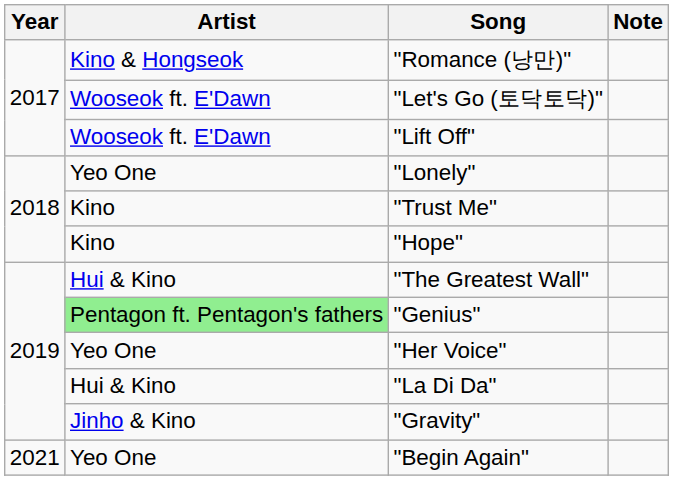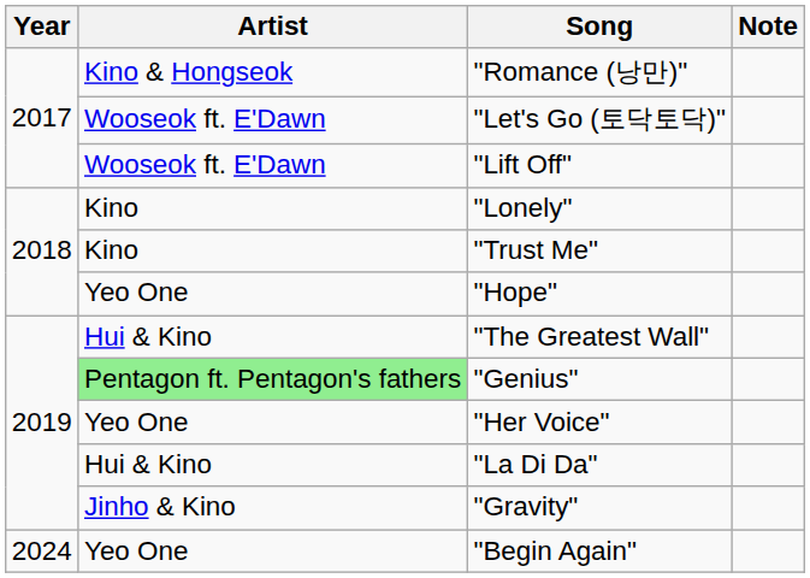"Lonely" | Artist: Yeo One -> Kino
"Hope" | Artist: Kino -> Yeo One
"Begin Again" | Year: 2021 -> 2024
